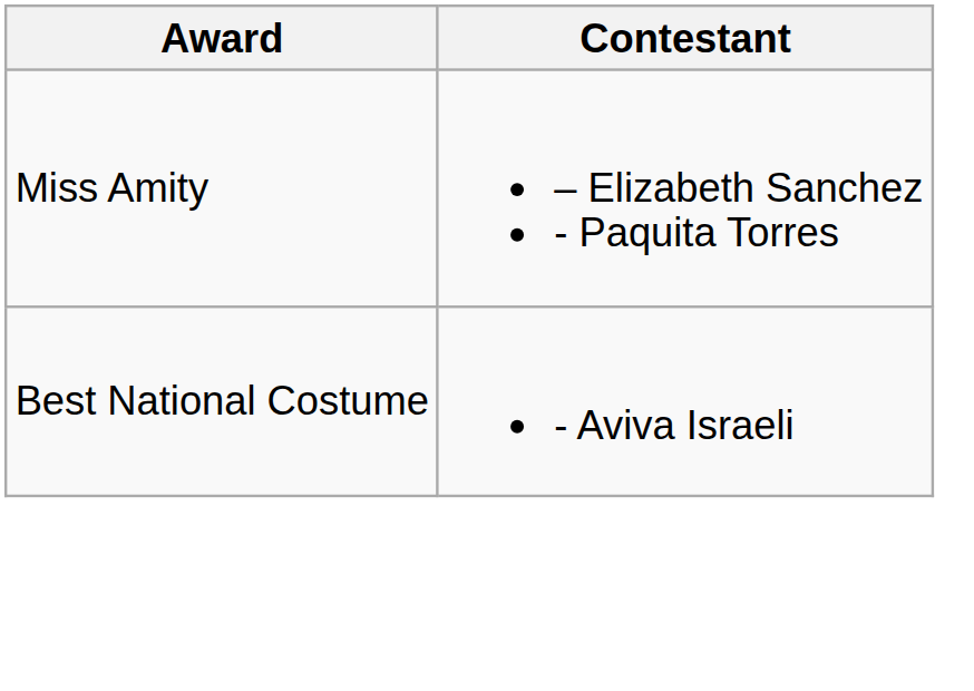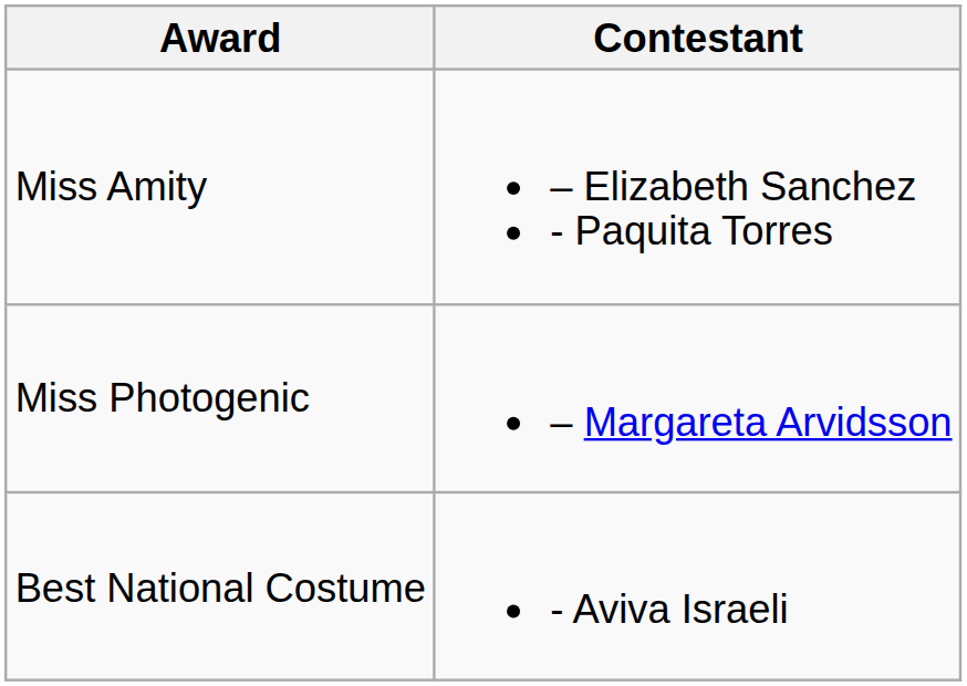+ row: Miss Photogenic | – Margareta Arvidsson
